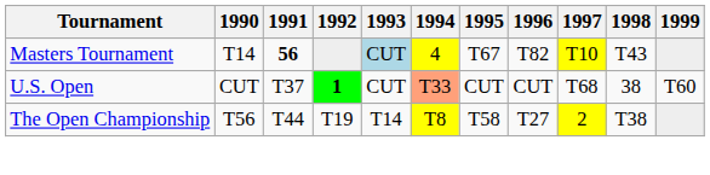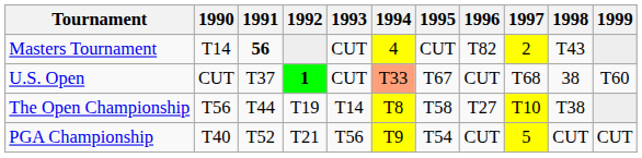Masters Tournament | 1993: lightblue background -> no background
Masters Tournament | 1995: T67 -> CUT
Masters Tournament | 1997: T10 -> 2
U.S. Open | 1995: CUT -> T67
The Open Championship | 1997: 2 -> T10
+ row: PGA Championship | T40 | T52 | T21 | T56 | T9 | T54 | CUT | 5 | CUT | CUT
